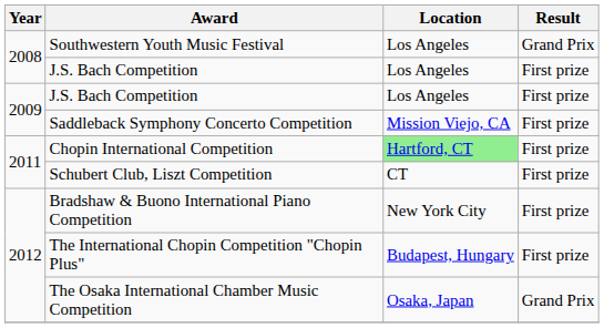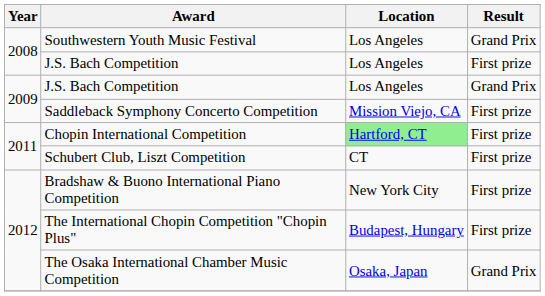2009 / J.S. Bach Competition | Result: First prize -> Grand Prix
